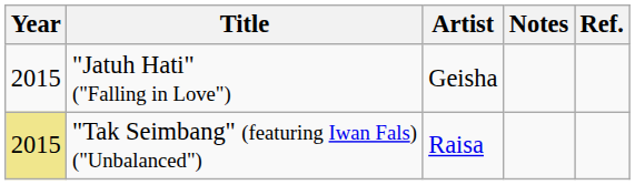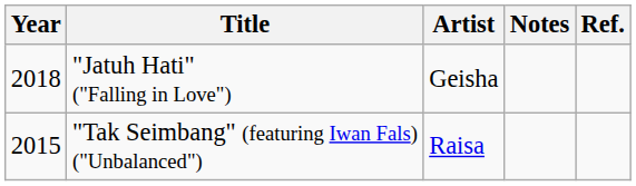"Jatuh Hati" ("Falling in Love") | Year: 2015 -> 2018
"Tak Seimbang" (featuring Iwan Fals) ("Unbalanced") | Year: khaki background -> no background
